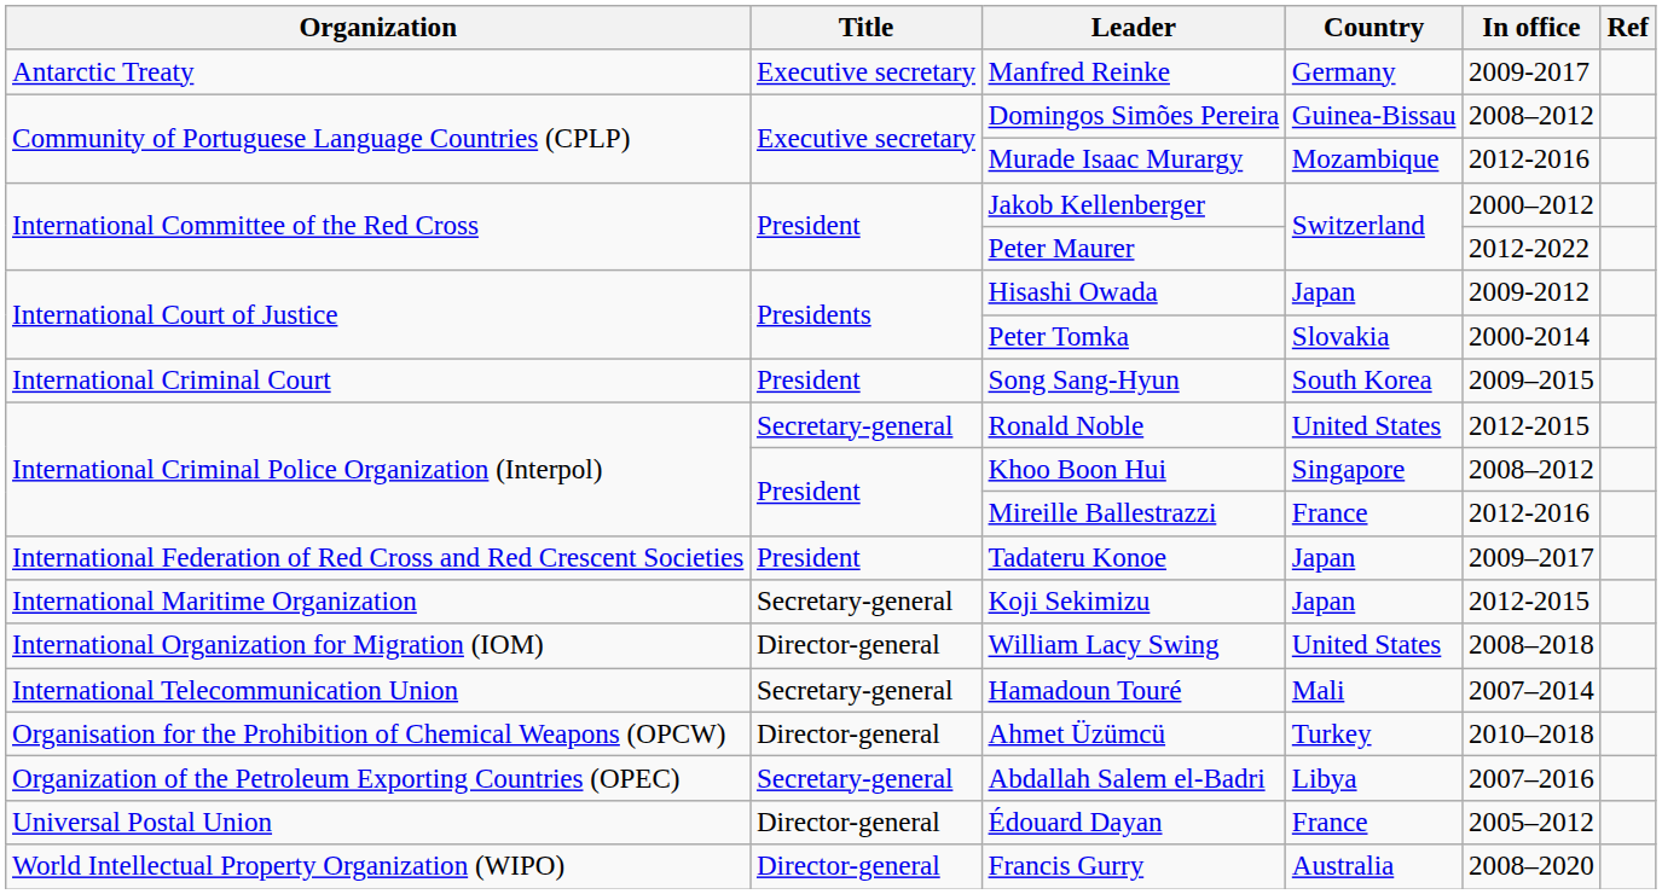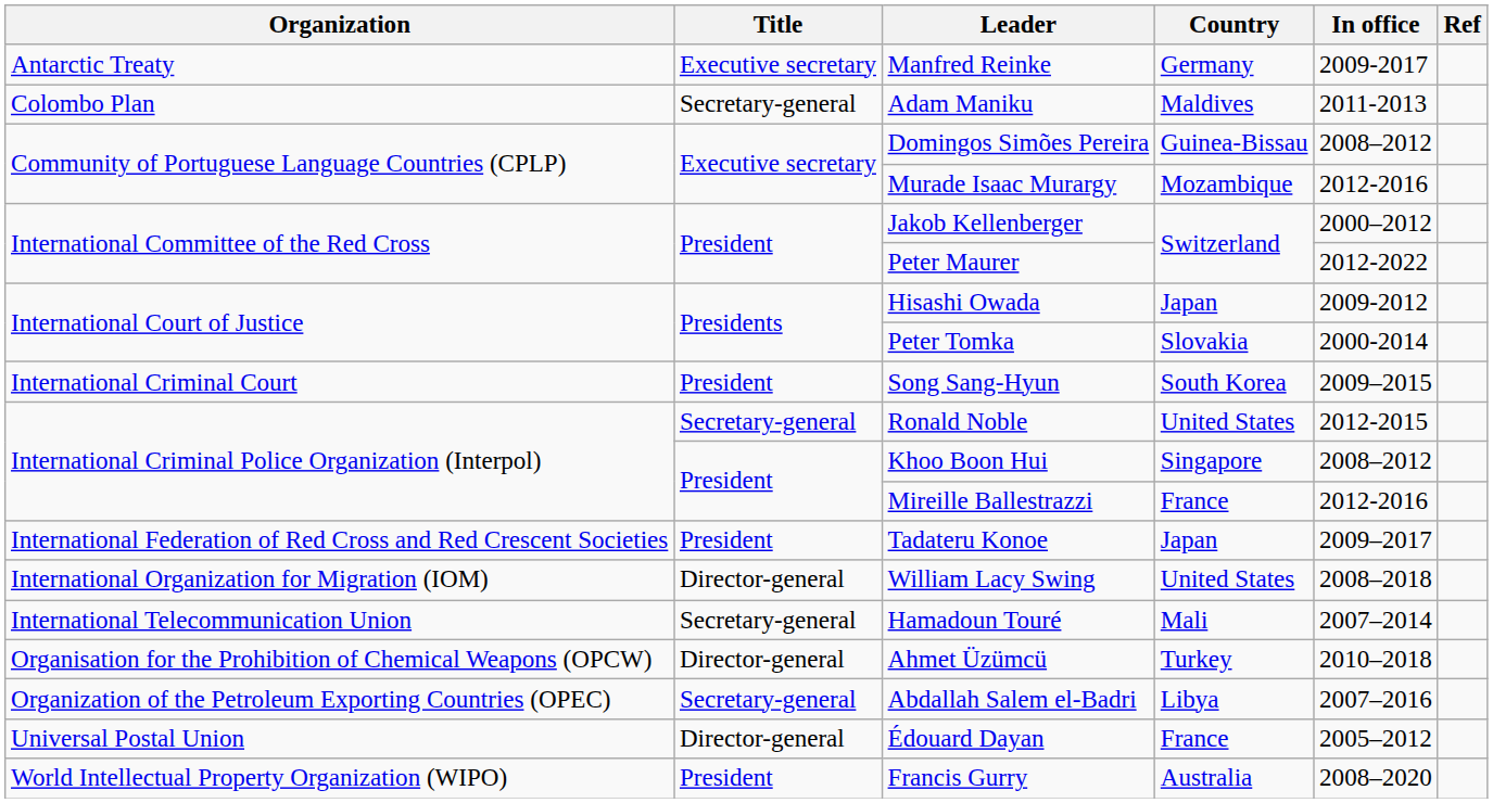+ row: Colombo Plan | Secretary-general | Adam Maniku | Maldives | 2011-2013
- row: International Maritime Organization | Secretary-general | Koji Sekimizu | Japan | 2012-2015
Francis Gurry | Title: Director-general -> President
